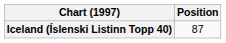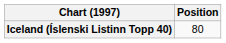Iceland (Íslenski Listinn Topp 40) | Position: 87 -> 80
